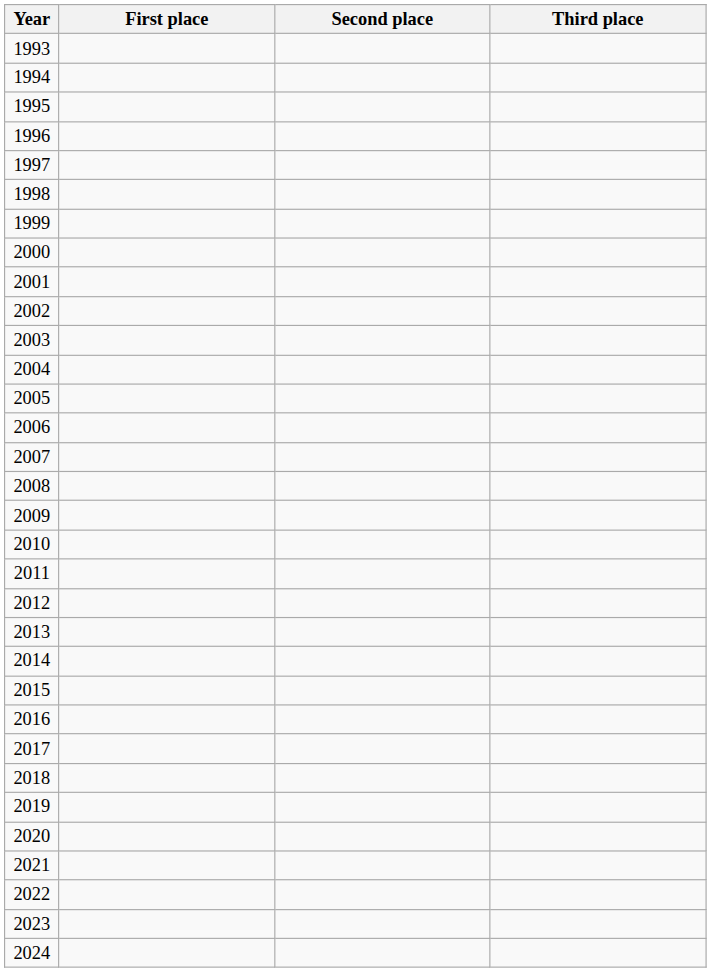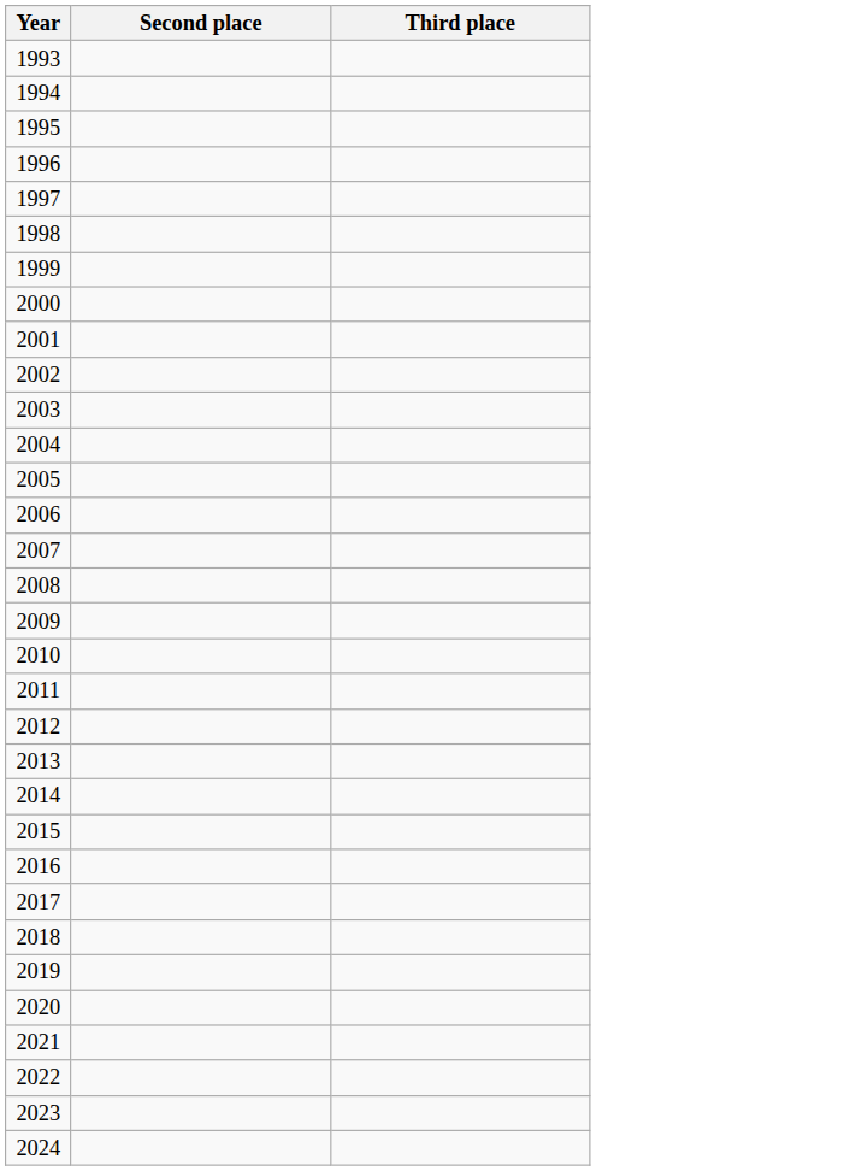- column: First place
